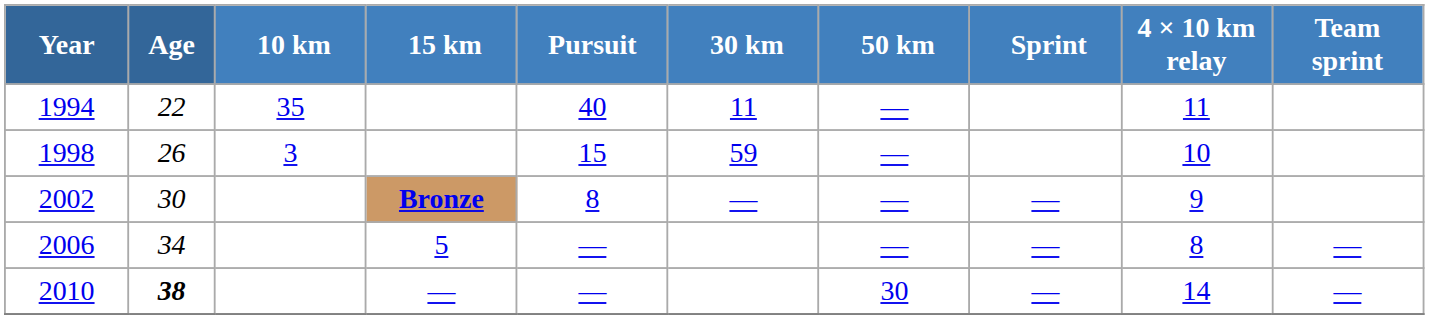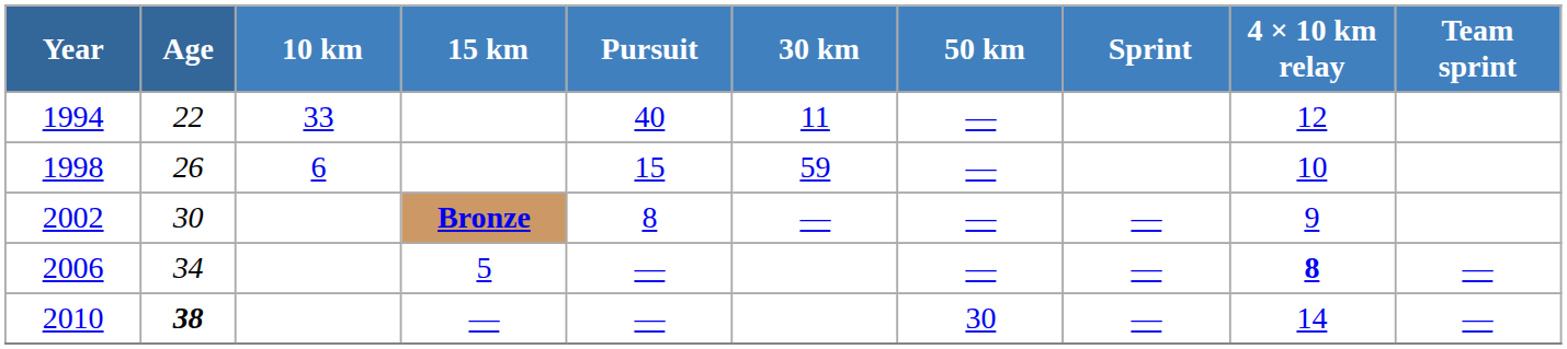1994 | 10 km: 35 -> 33
1994 | 4 × 10 km relay: 11 -> 12
1998 | 10 km: 3 -> 6
2006 | 4 × 10 km relay: normal -> bold
